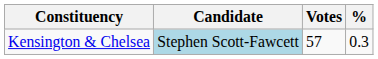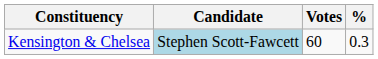Kensington & Chelsea | Votes: 57 -> 60
